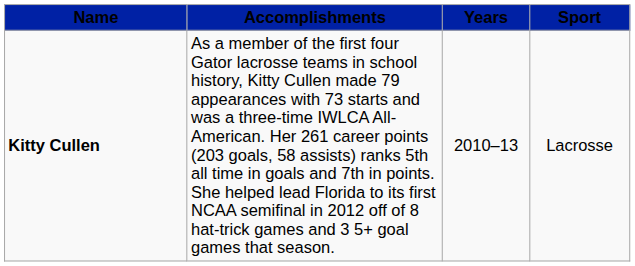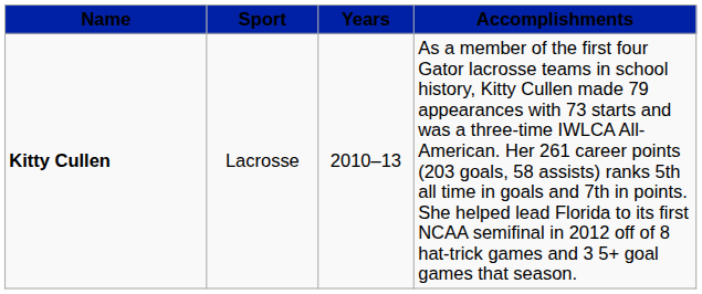columns swapped: Sport <-> Accomplishments
